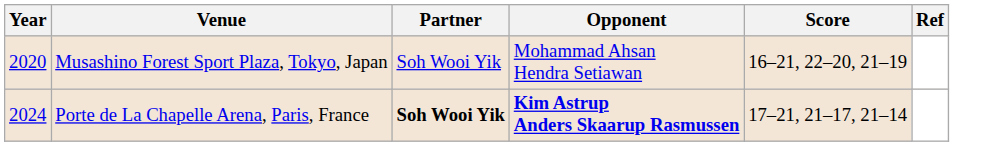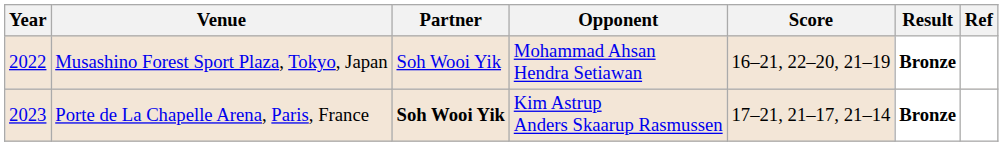+ column: Result | Bronze | Bronze
Musashino Forest Sport Plaza, Tokyo, Japan | Year: 2020 -> 2022
Porte de La Chapelle Arena, Paris, France | Year: 2024 -> 2023
Porte de La Chapelle Arena, Paris, France | Opponent: bold -> normal
